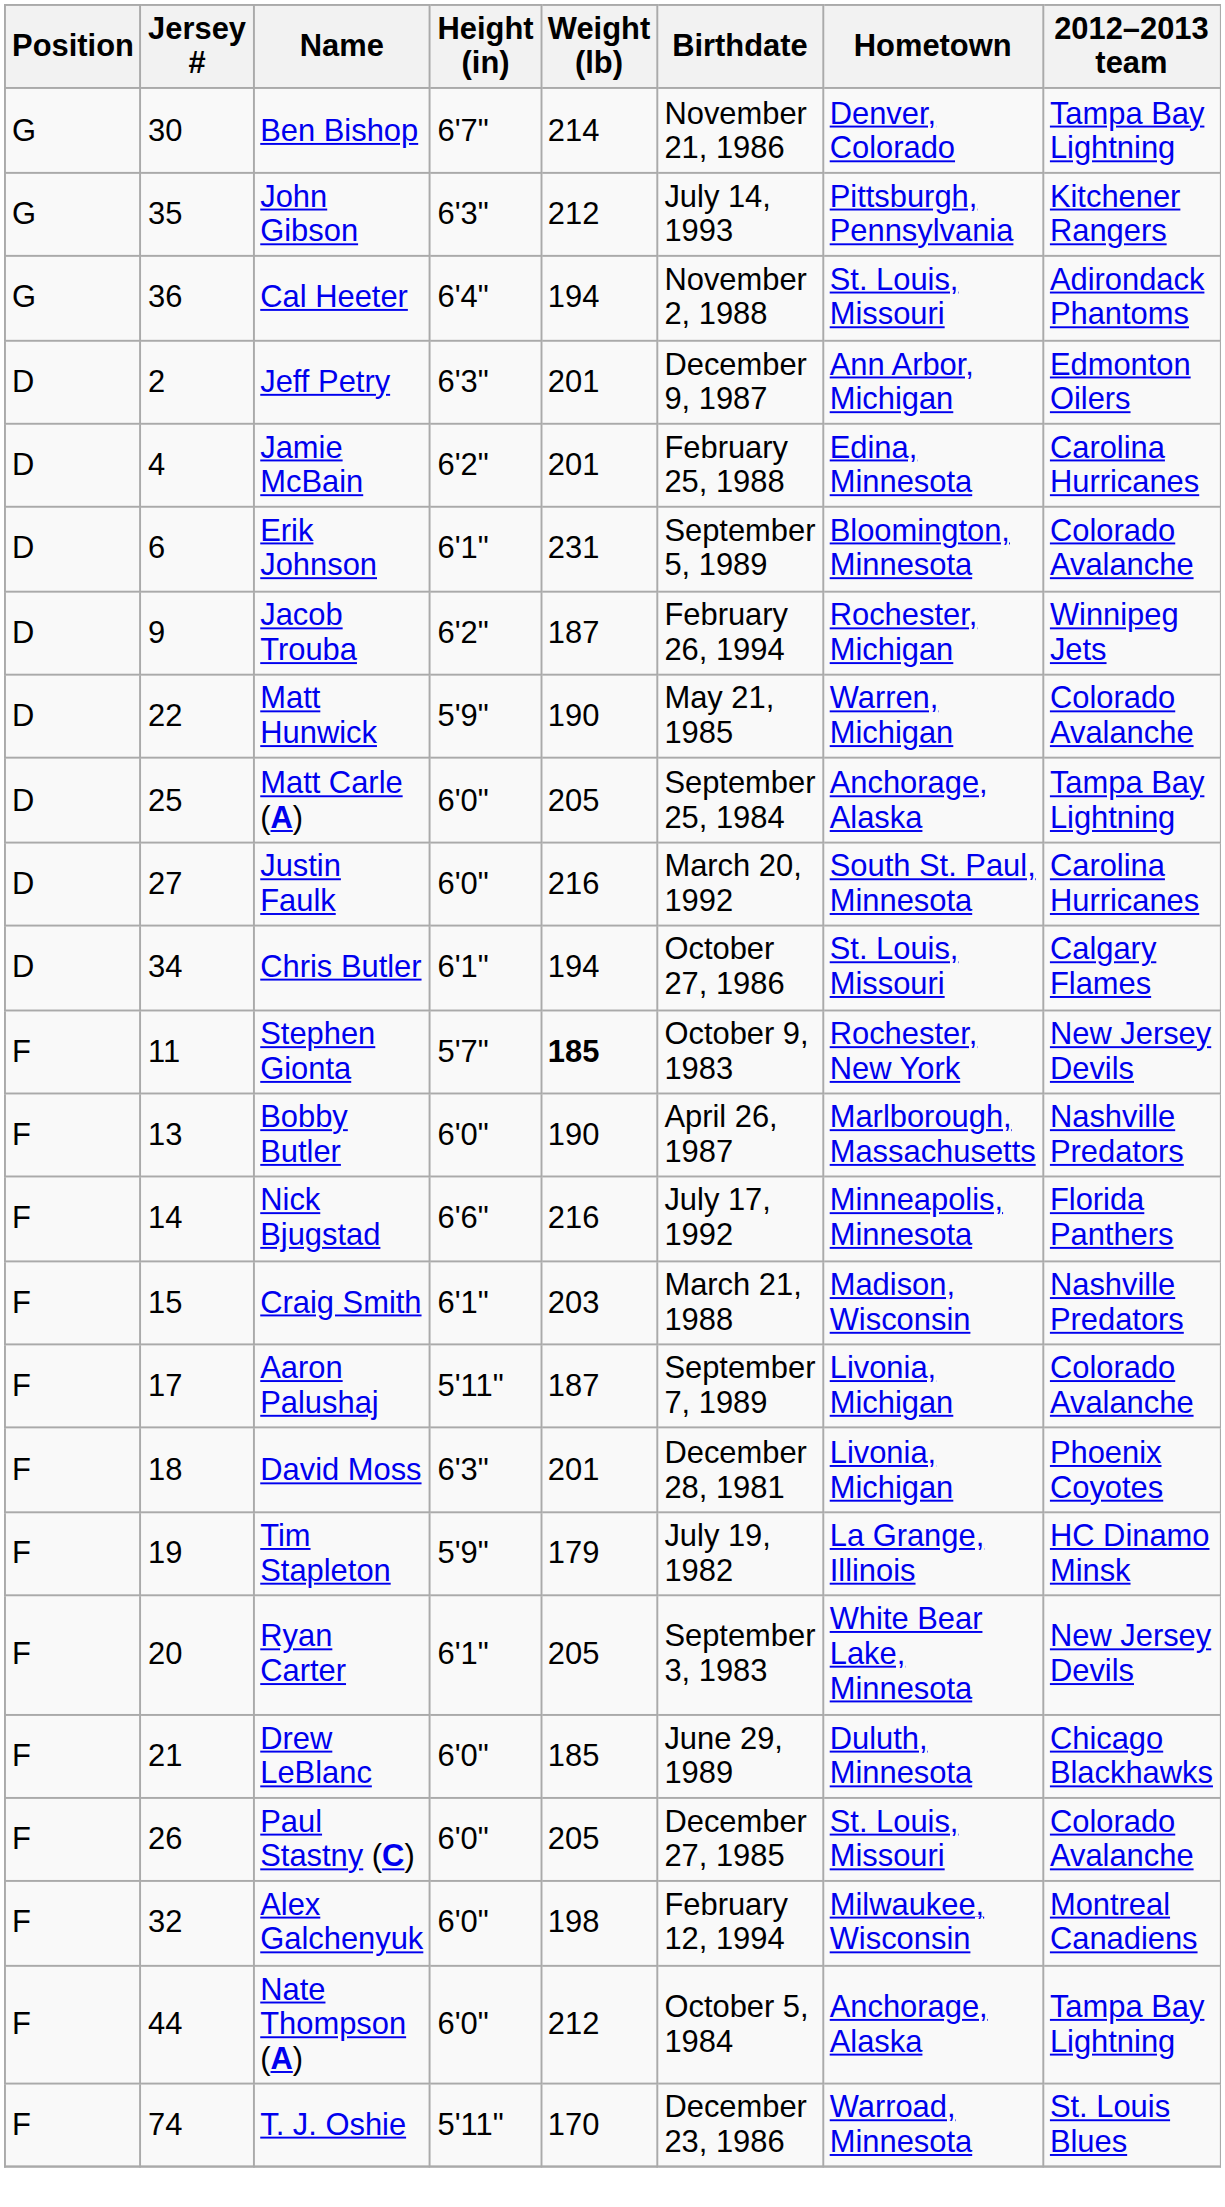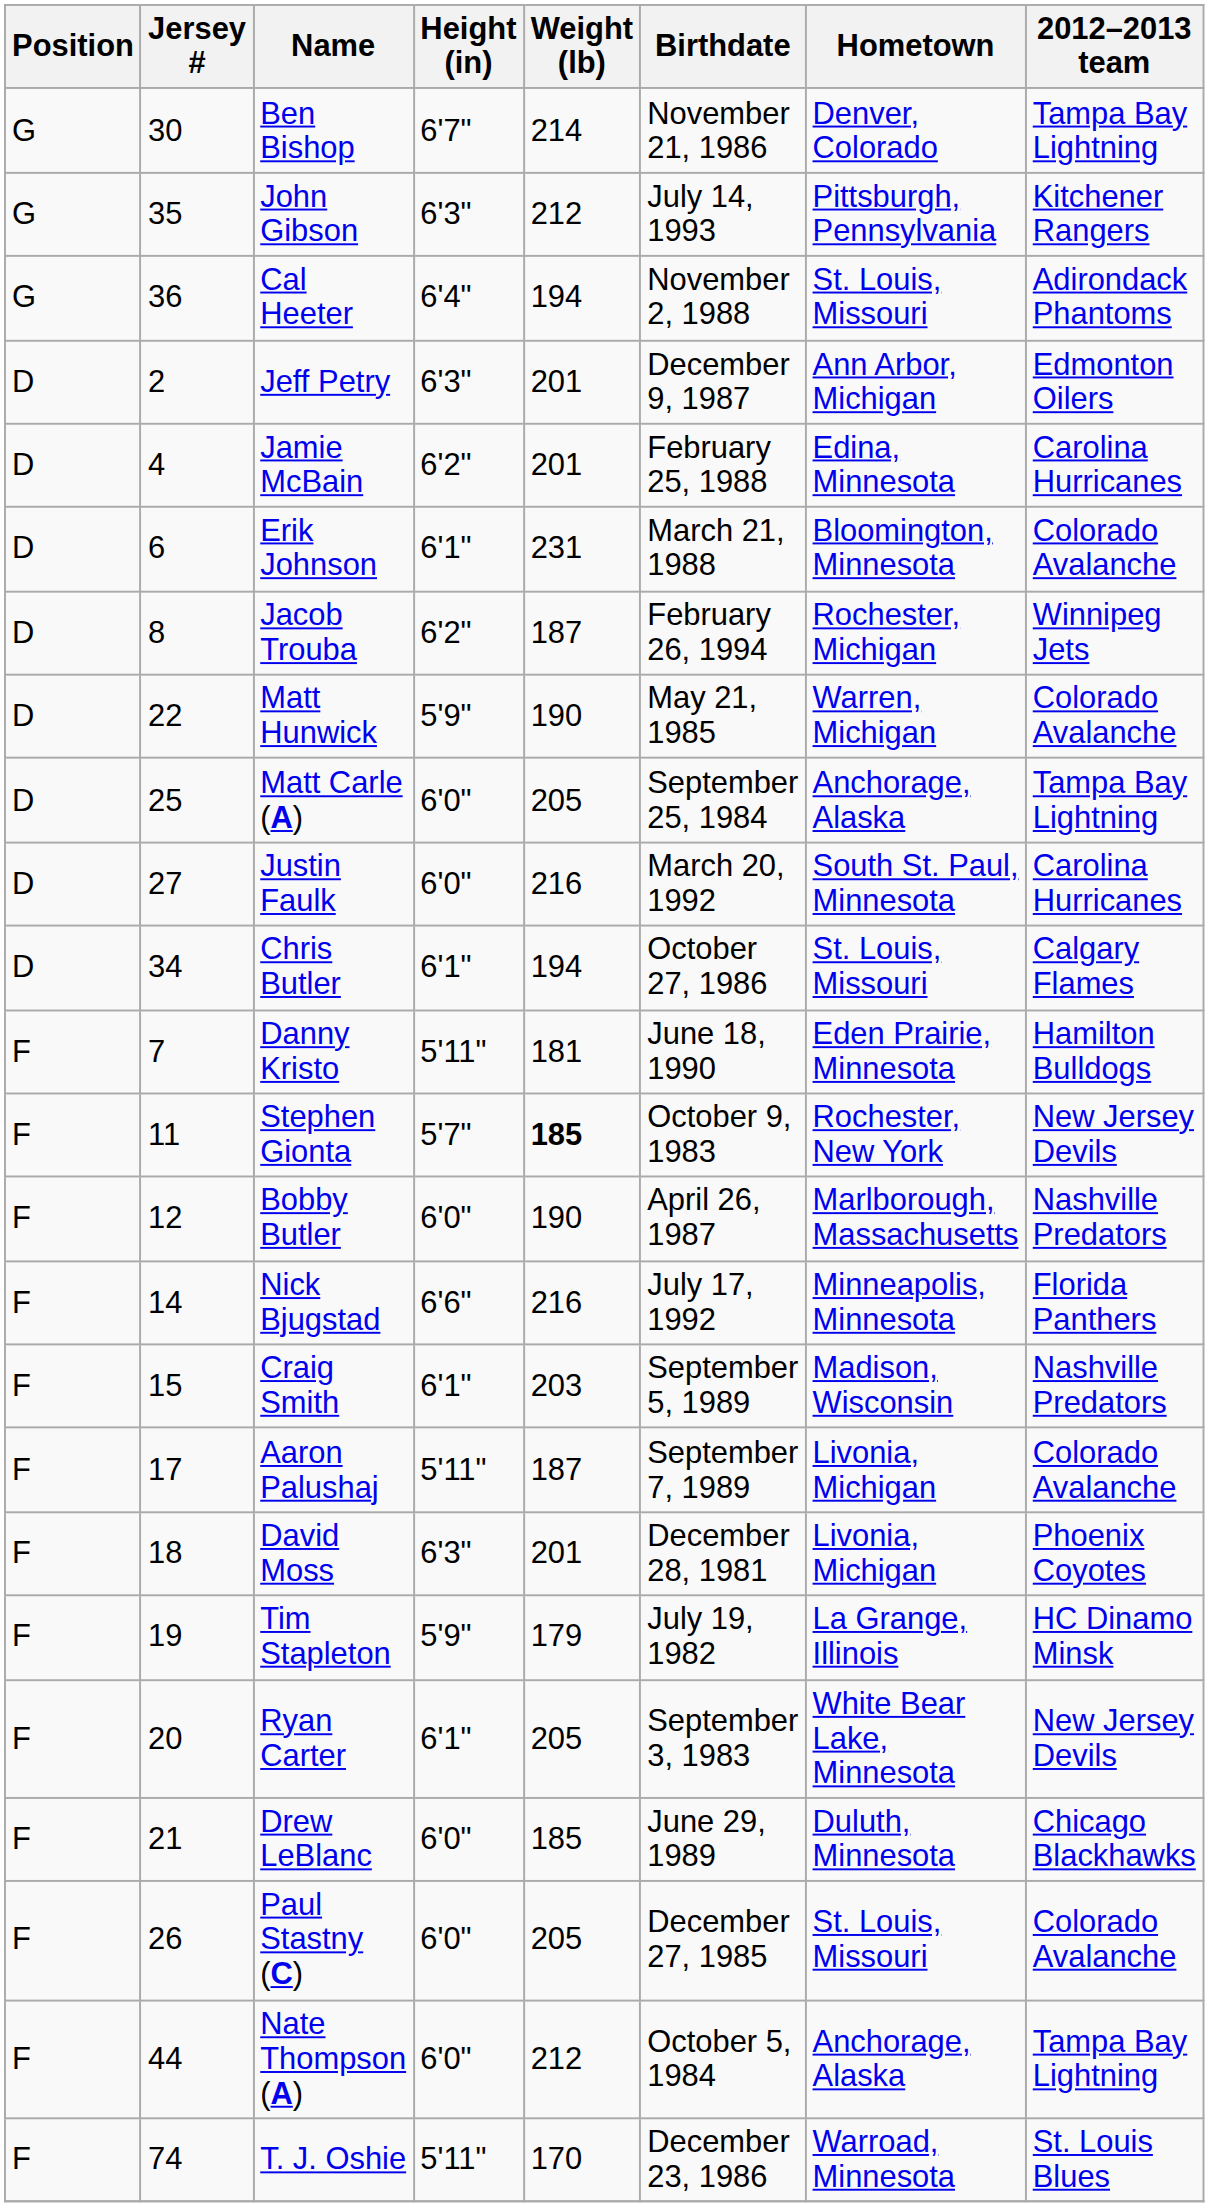Erik Johnson | Birthdate: September 5, 1989 -> March 21, 1988
Jacob Trouba | Jersey #: 9 -> 8
+ row: F | 7 | Danny Kristo | 5'11" | 181 | June 18, 1990 | Eden Prairie, Minnesota | Hamilton Bulldogs
Bobby Butler | Jersey #: 13 -> 12
Craig Smith | Birthdate: March 21, 1988 -> September 5, 1989
- row: F | 32 | Alex Galchenyuk | 6'0" | 198 | February 12, 1994 | Milwaukee, Wisconsin | Montreal Canadiens
